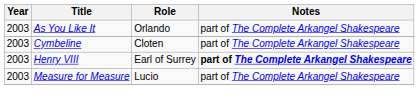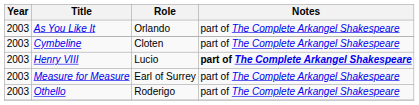Henry VIII | Role: Earl of Surrey -> Lucio
Measure for Measure | Role: Lucio -> Earl of Surrey
+ row: 2003 | Othello | Roderigo | part of The Complete Arkangel Shakespeare
